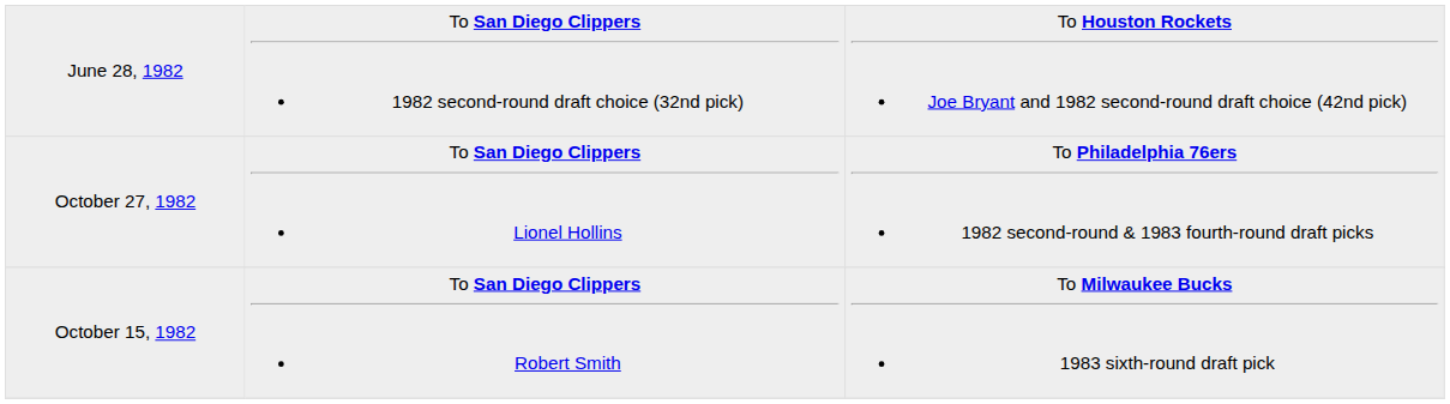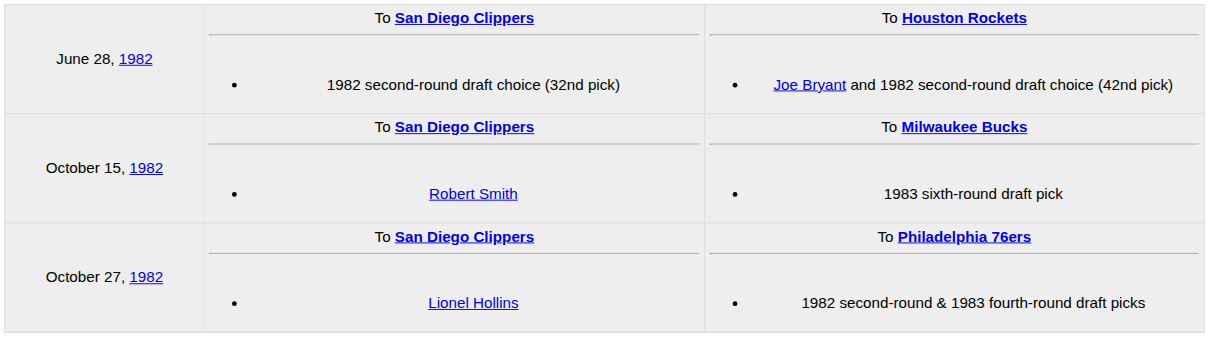rows swapped: October 15, 1982 <-> October 27, 1982
